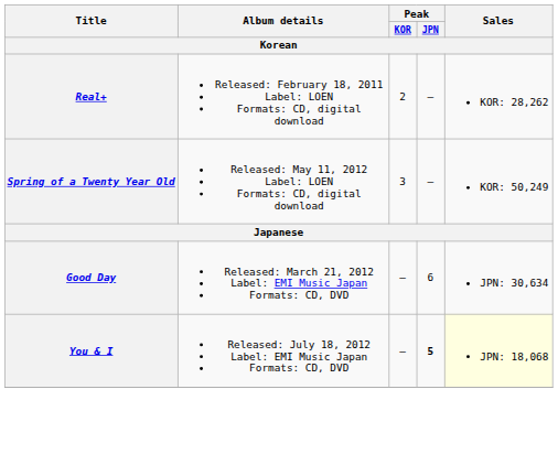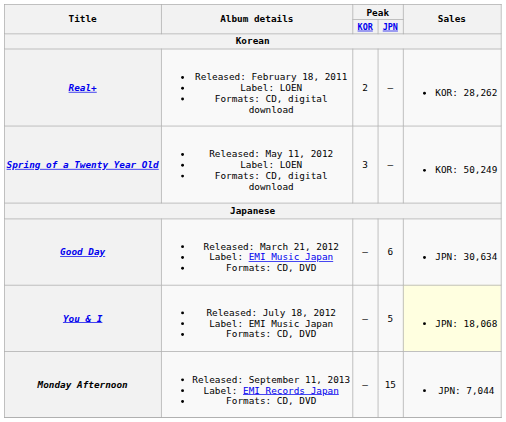You & I | Peak / JPN: bold -> normal
+ row: Monday Afternoon | Released: September 11, 2013 Label: EMI Records Japan Formats: CD, DVD | — | 15 | JPN: 7,044
